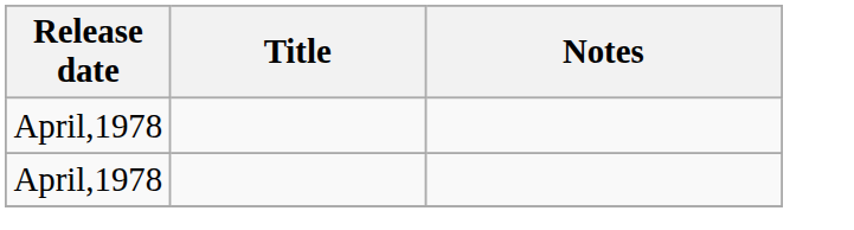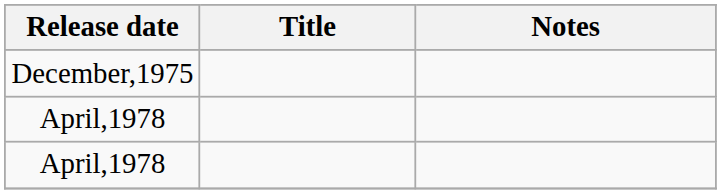+ row: December,1975
